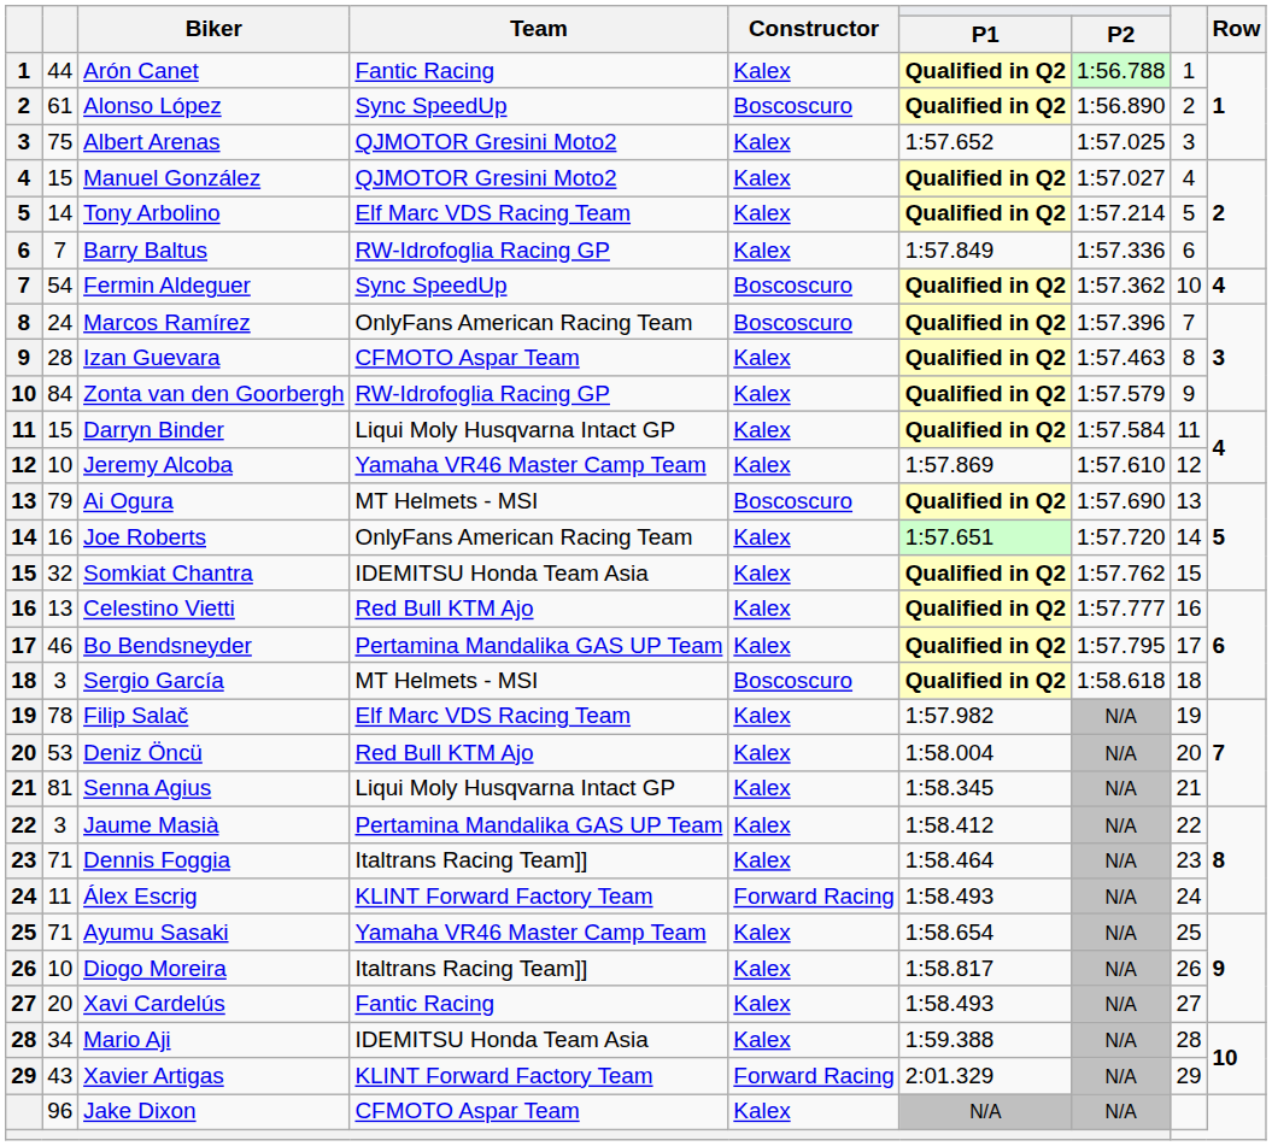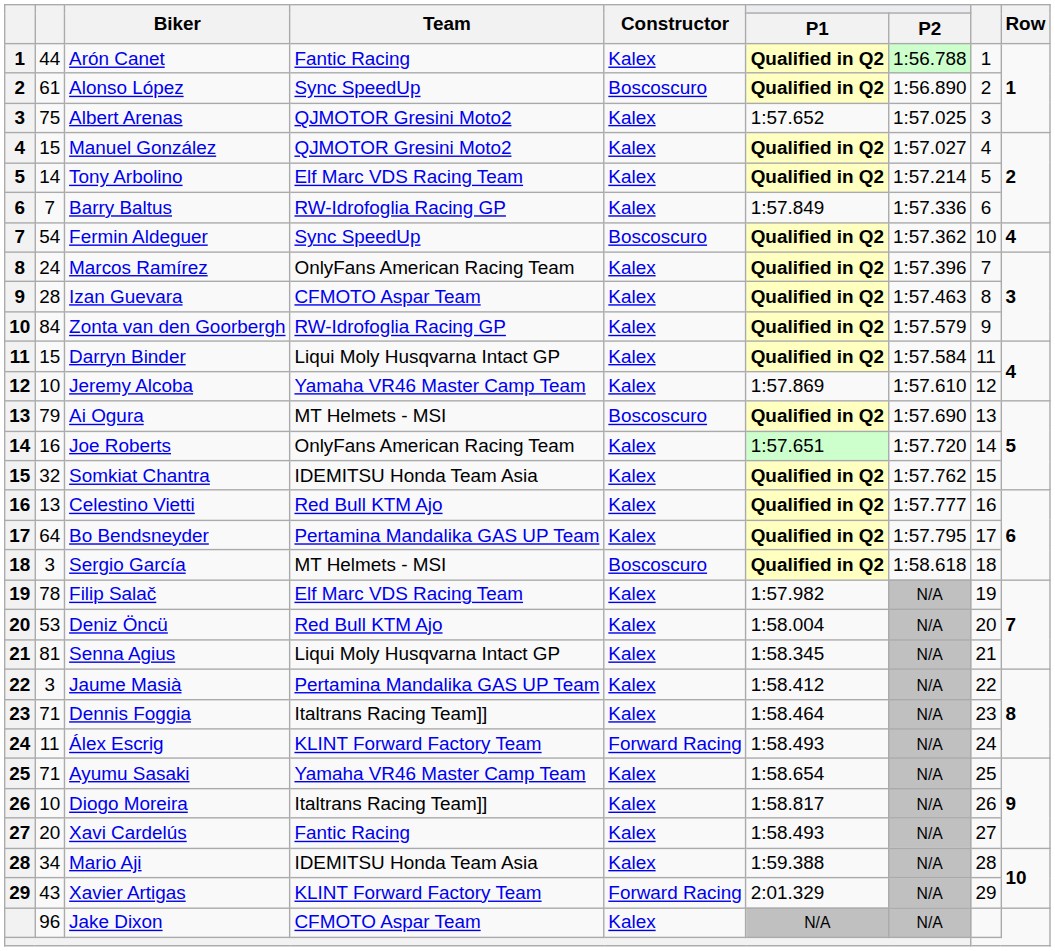Marcos Ramírez | Constructor: Boscoscuro -> Kalex
Bo Bendsneyder | column 2: 46 -> 64
